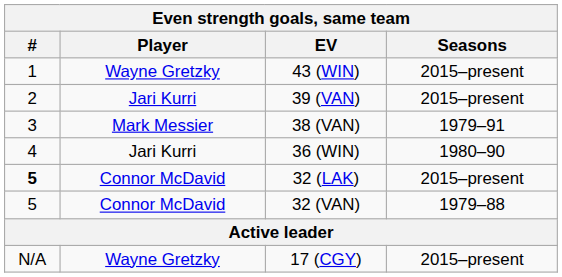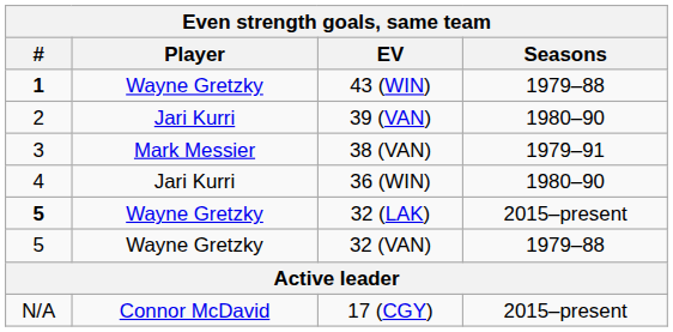43 (WIN) | #: normal -> bold
43 (WIN) | Seasons: 2015–present -> 1979–88
39 (VAN) | Seasons: 2015–present -> 1980–90
32 (LAK) | Player: Connor McDavid -> Wayne Gretzky
32 (VAN) | Player: Connor McDavid -> Wayne Gretzky
17 (CGY) | Player: Wayne Gretzky -> Connor McDavid
